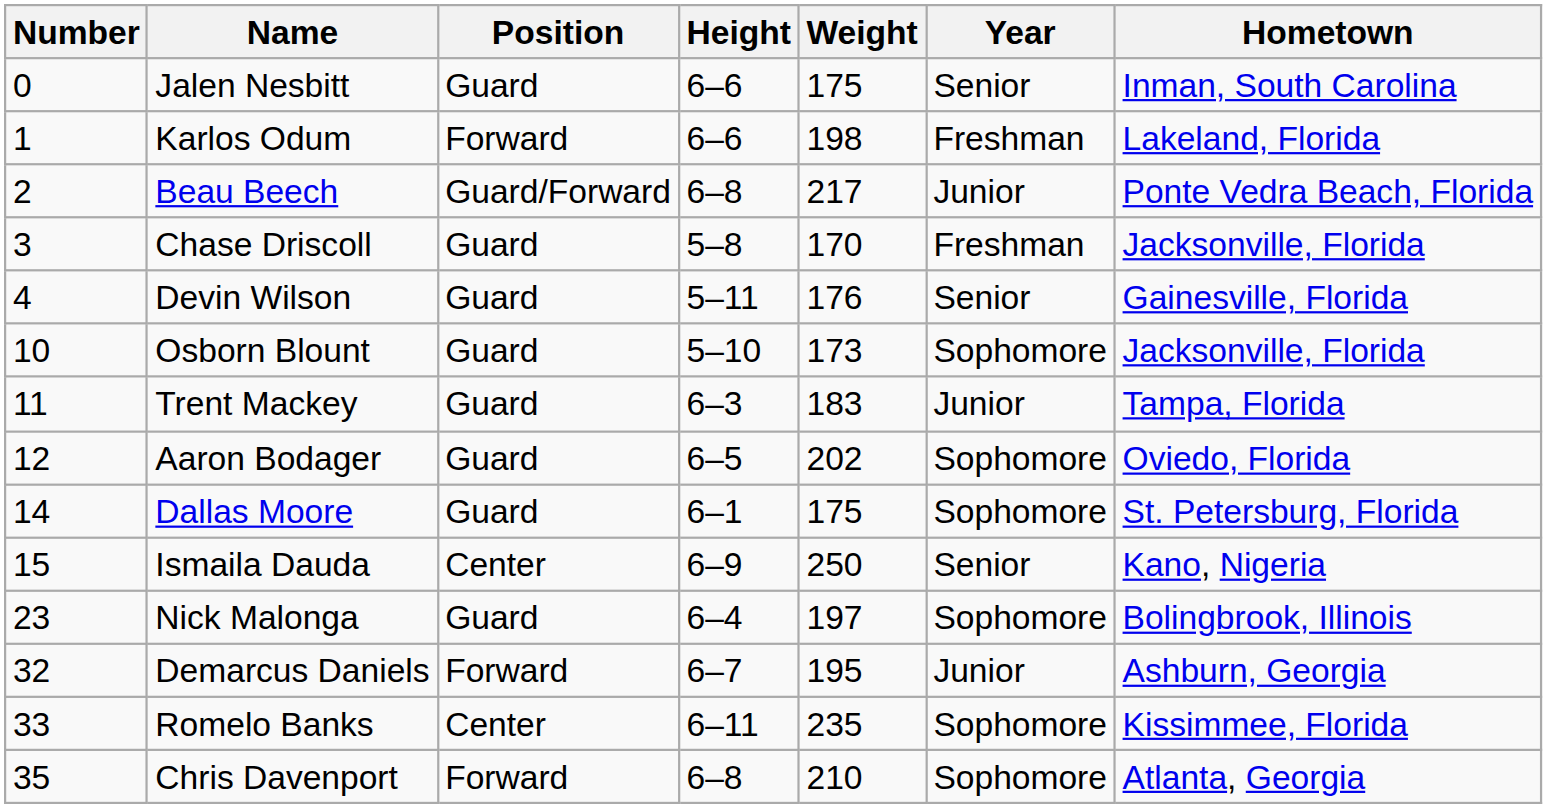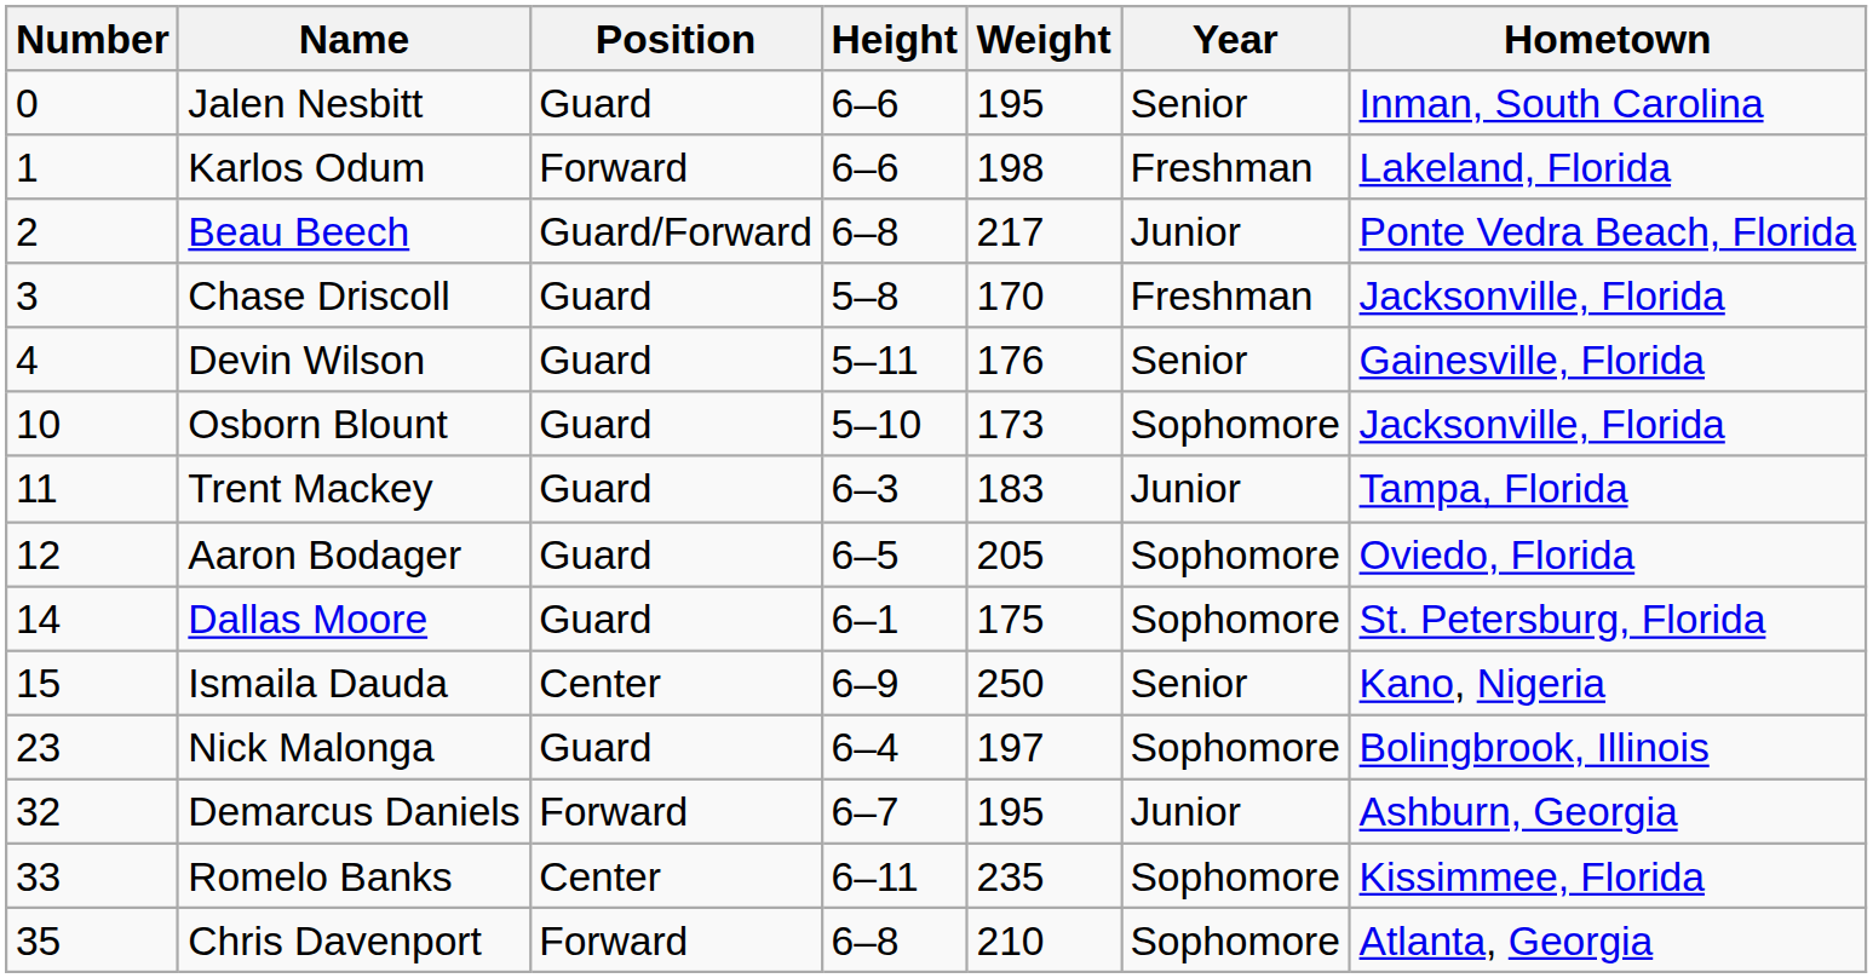Jalen Nesbitt | Weight: 175 -> 195
Aaron Bodager | Weight: 202 -> 205
